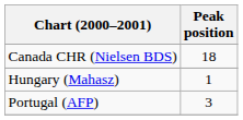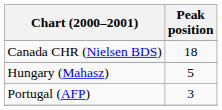Hungary (Mahasz) | Peak position: 1 -> 5
